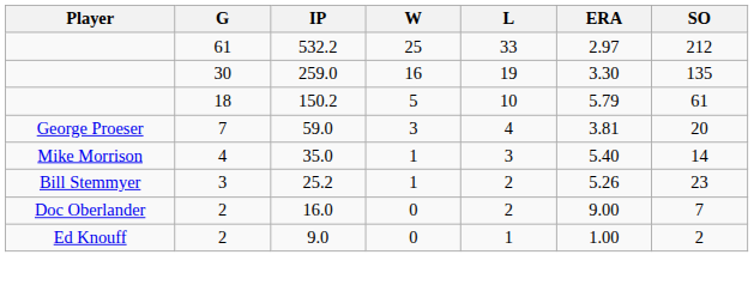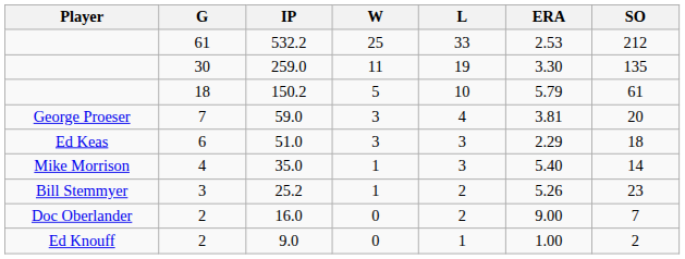532.2 | ERA: 2.97 -> 2.53
259.0 | W: 16 -> 11
+ row: Ed Keas | 6 | 51.0 | 3 | 3 | 2.29 | 18
